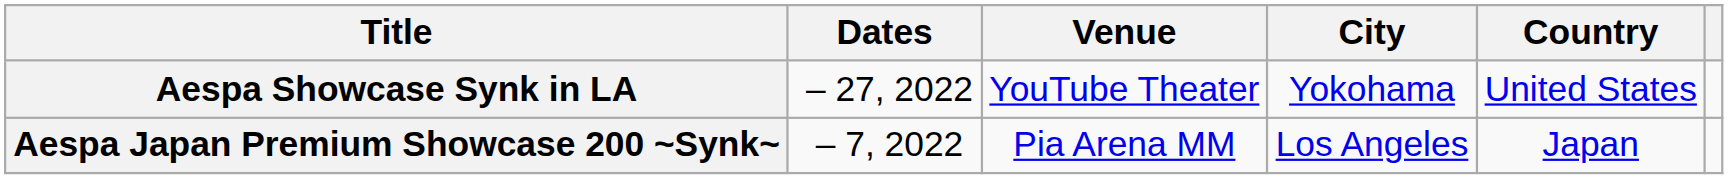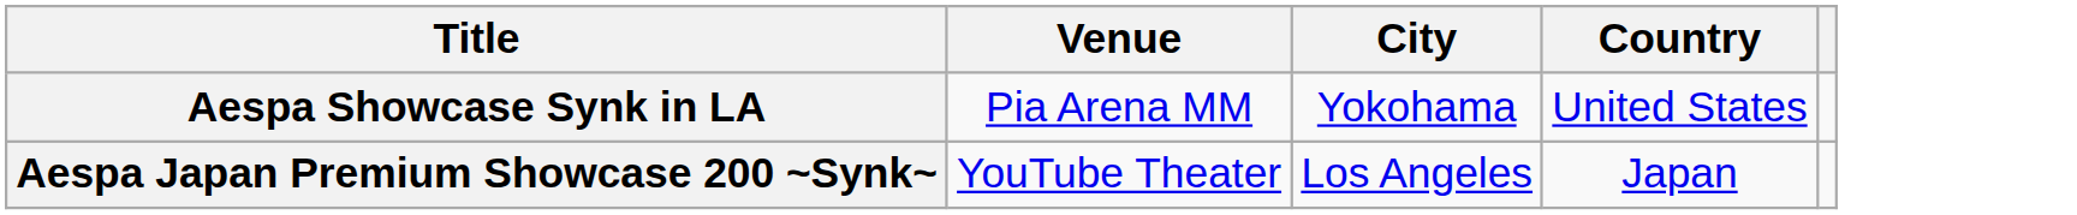- column: Dates | – 27, 2022 | – 7, 2022
Aespa Showcase Synk in LA | Venue: YouTube Theater -> Pia Arena MM
Aespa Japan Premium Showcase 200 ~Synk~ | Venue: Pia Arena MM -> YouTube Theater
